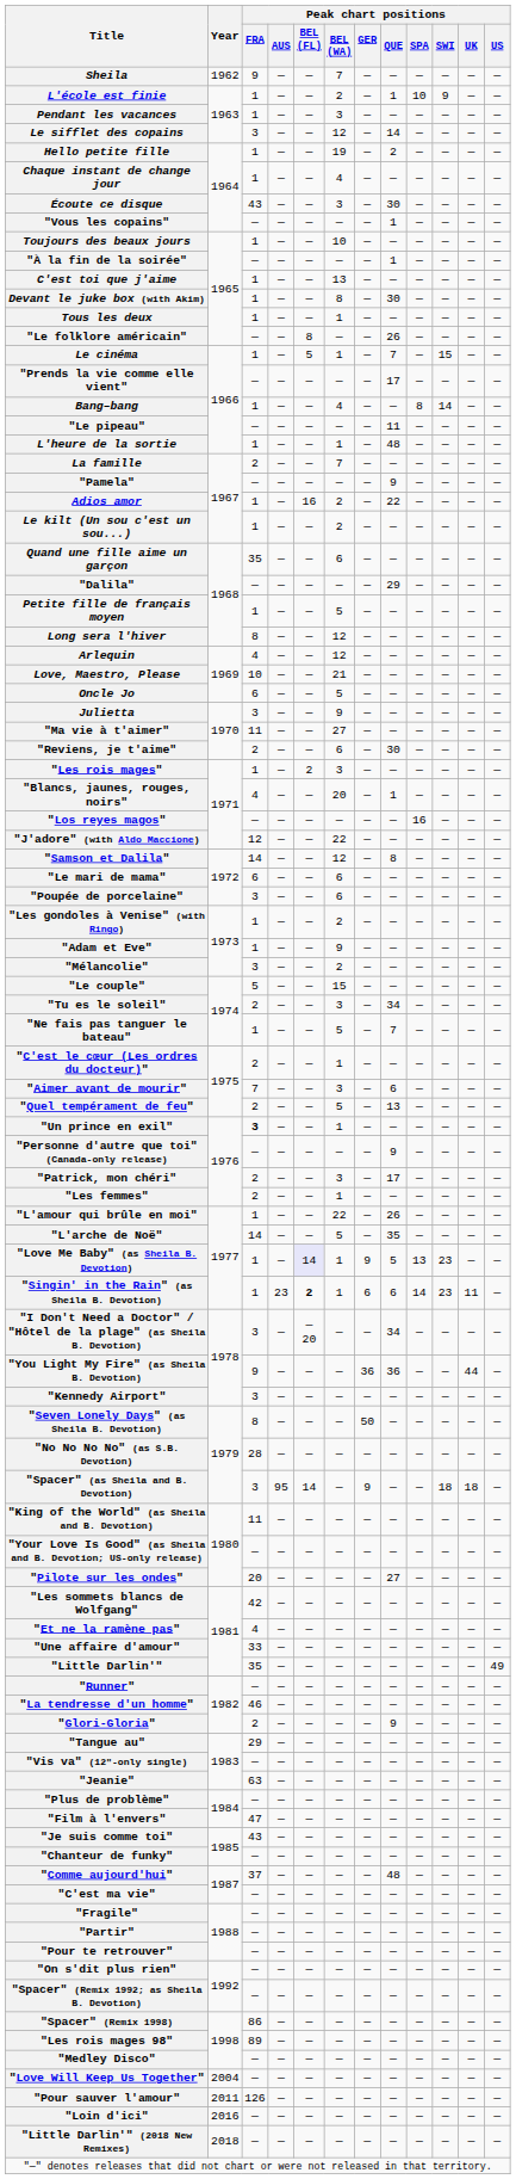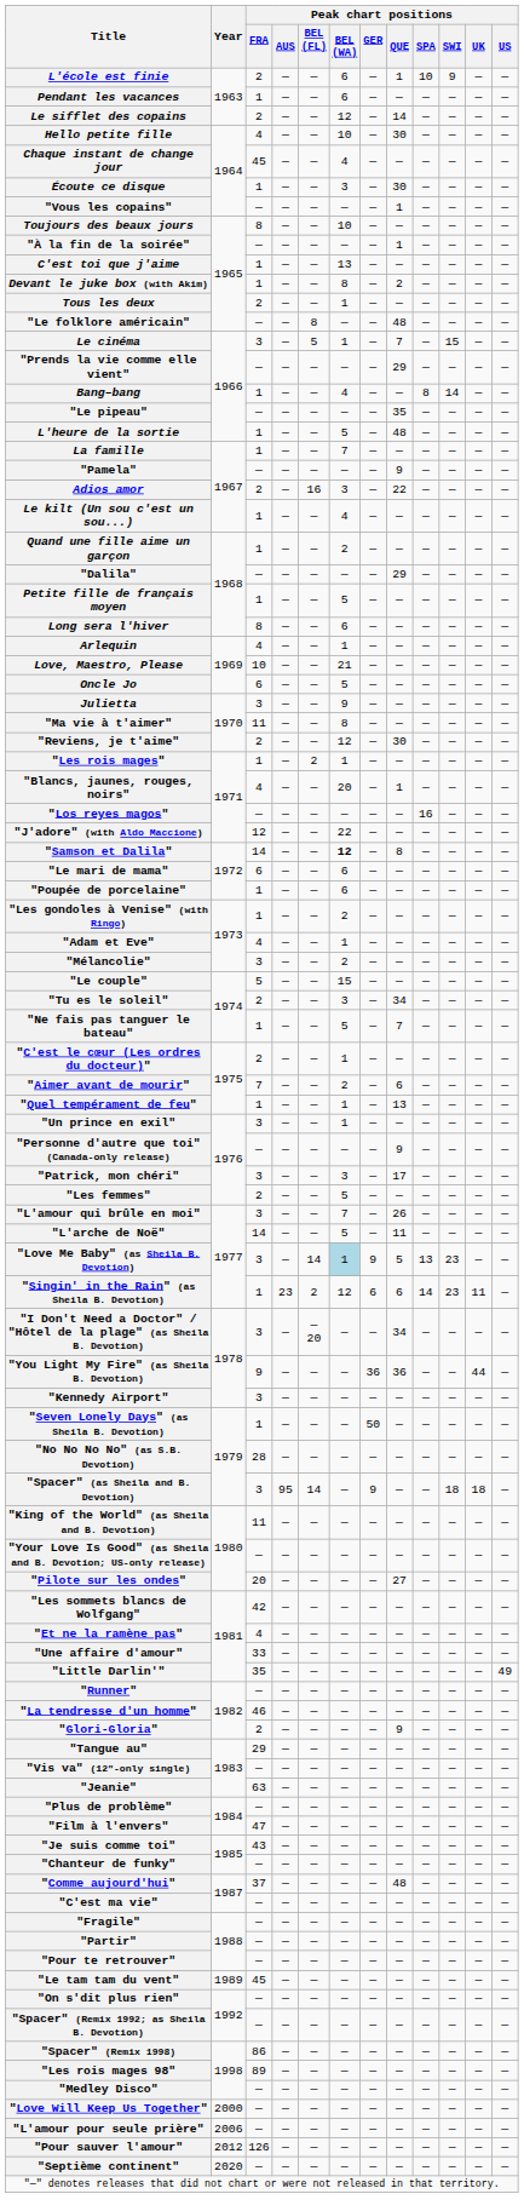- row: Sheila | 1962 | 9 | — | — | 7 | — | — | — | — | — | —
L'école est finie | Peak chart positions / FRA: 1 -> 2
L'école est finie | Peak chart positions / BEL (WA): 2 -> 6
Pendant les vacances | Peak chart positions / BEL (WA): 3 -> 6
Le sifflet des copains | Peak chart positions / FRA: 3 -> 2
Hello petite fille | Peak chart positions / FRA: 1 -> 4
Hello petite fille | Peak chart positions / BEL (WA): 19 -> 10
Hello petite fille | Peak chart positions / QUE: 2 -> 30
Chaque instant de change jour | Peak chart positions / FRA: 1 -> 45
Écoute ce disque | Peak chart positions / FRA: 43 -> 1
Toujours des beaux jours | Peak chart positions / FRA: 1 -> 8
Devant le juke box (with Akim) | Peak chart positions / QUE: 30 -> 2
Tous les deux | Peak chart positions / FRA: 1 -> 2
"Le folklore américain" | Peak chart positions / QUE: 26 -> 48
Le cinéma | Peak chart positions / FRA: 1 -> 3
"Prends la vie comme elle vient" | Peak chart positions / QUE: 17 -> 29
"Le pipeau" | Peak chart positions / QUE: 11 -> 35
L'heure de la sortie | Peak chart positions / BEL (WA): 1 -> 5
La famille | Peak chart positions / FRA: 2 -> 1
Adios amor | Peak chart positions / FRA: 1 -> 2
Adios amor | Peak chart positions / BEL (WA): 2 -> 3
Le kilt (Un sou c'est un sou...) | Peak chart positions / BEL (WA): 2 -> 4
Quand une fille aime un garçon | Peak chart positions / FRA: 35 -> 1
Quand une fille aime un garçon | Peak chart positions / BEL (WA): 6 -> 2
Long sera l'hiver | Peak chart positions / BEL (WA): 12 -> 6
Arlequin | Peak chart positions / BEL (WA): 12 -> 1
"Ma vie à t'aimer" | Peak chart positions / BEL (WA): 27 -> 8
"Reviens, je t'aime" | Peak chart positions / BEL (WA): 6 -> 12
"Les rois mages" | Peak chart positions / BEL (WA): 3 -> 1
"Samson et Dalila" | Peak chart positions / BEL (WA): normal -> bold
"Poupée de porcelaine" | Peak chart positions / FRA: 3 -> 1
"Adam et Eve" | Peak chart positions / FRA: 1 -> 4
"Adam et Eve" | Peak chart positions / BEL (WA): 9 -> 1
"Aimer avant de mourir" | Peak chart positions / BEL (WA): 3 -> 2
"Quel tempérament de feu" | Peak chart positions / FRA: 2 -> 1
"Quel tempérament de feu" | Peak chart positions / BEL (WA): 5 -> 1
"Un prince en exil" | Peak chart positions / FRA: bold -> normal
"Patrick, mon chéri" | Peak chart positions / FRA: 2 -> 3
"Les femmes" | Peak chart positions / BEL (WA): 1 -> 5
"L'amour qui brûle en moi" | Peak chart positions / FRA: 1 -> 3
"L'amour qui brûle en moi" | Peak chart positions / BEL (WA): 22 -> 7
"L'arche de Noë" | Peak chart positions / QUE: 35 -> 11
"Love Me Baby" (as Sheila B. Devotion) | Peak chart positions / FRA: 1 -> 3
"Love Me Baby" (as Sheila B. Devotion) | Peak chart positions / BEL (FL): lavender background -> no background
"Love Me Baby" (as Sheila B. Devotion) | Peak chart positions / BEL (WA): no background -> lightblue background
"Singin' in the Rain" (as Sheila B. Devotion) | Peak chart positions / BEL (FL): bold -> normal
"Singin' in the Rain" (as Sheila B. Devotion) | Peak chart positions / BEL (WA): 1 -> 12
"Seven Lonely Days" (as Sheila B. Devotion) | Peak chart positions / FRA: 8 -> 1
+ row: "Le tam tam du vent" | 1989 | 45 | — | — | — | — | — | — | — | — | —
"Love Will Keep Us Together" | Year: 2004 -> 2000
+ row: "L'amour pour seule prière" | 2006 | — | — | — | — | — | — | — | — | — | —
"Pour sauver l'amour" | Year: 2011 -> 2012
- row: "Loin d'ici" | 2016 | — | — | — | — | — | — | — | — | — | —
- row: "Little Darlin'" (2018 New Remixes) | 2018 | — | — | — | — | — | — | — | — | — | —
+ row: "Septième continent" | 2020 | — | — | — | — | — | — | — | — | — | —
